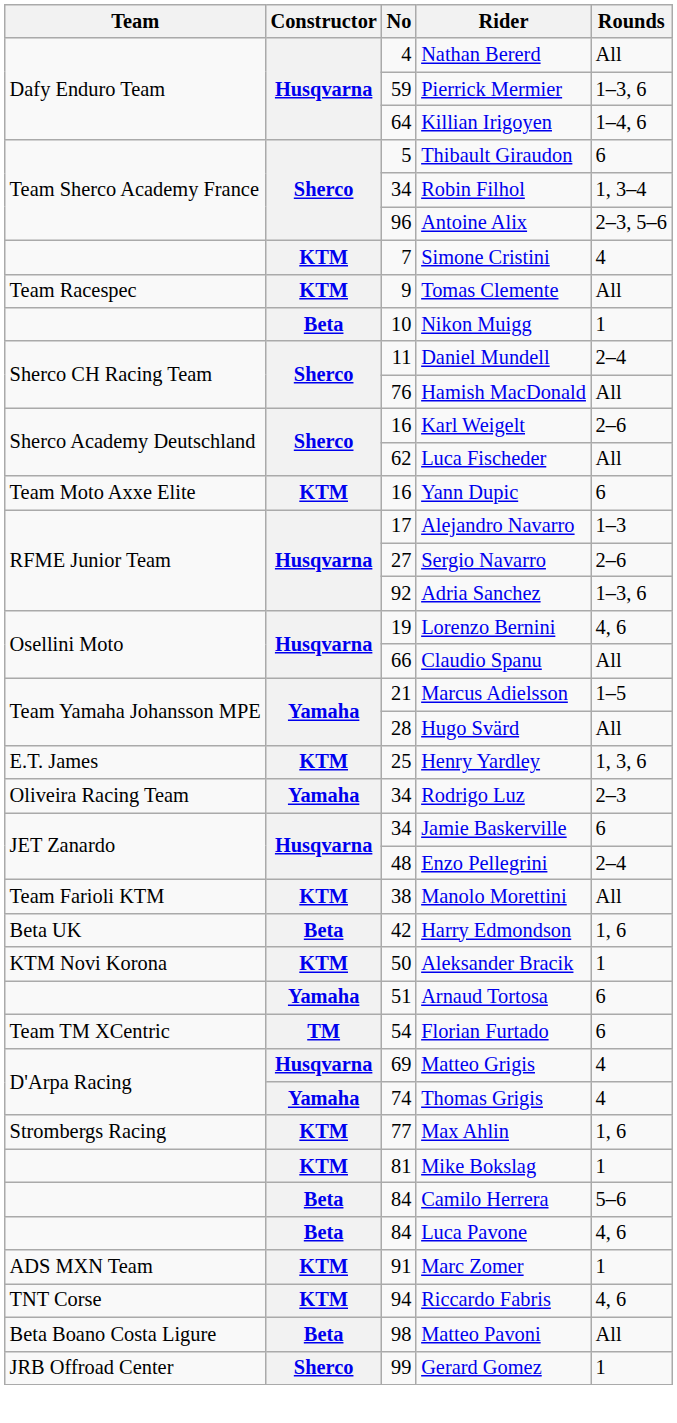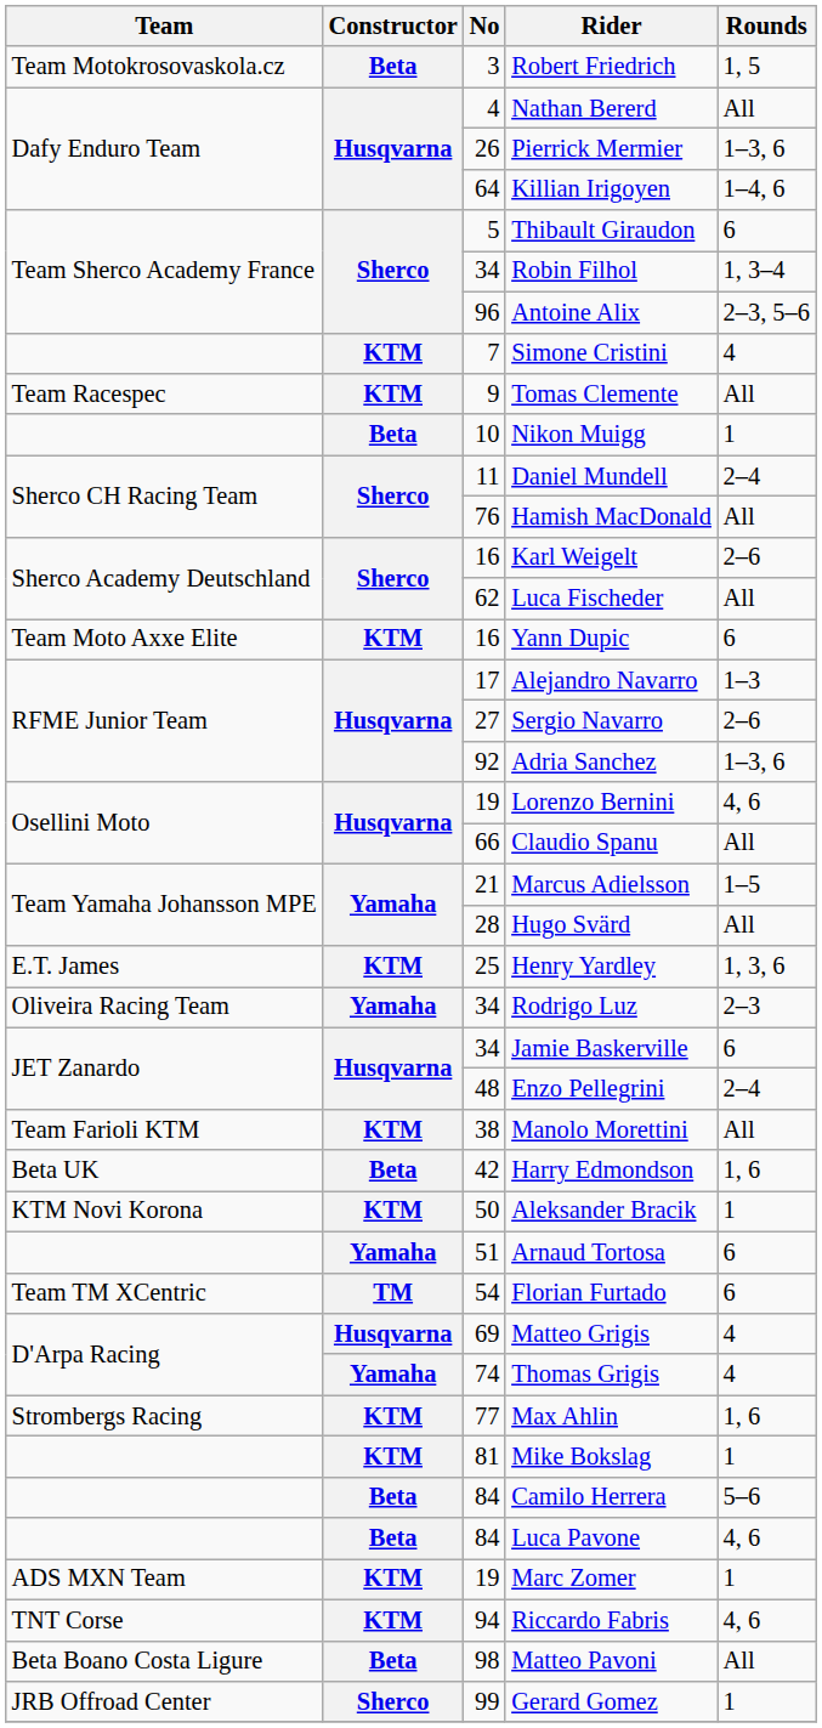+ row: Team Motokrosovaskola.cz | Beta | 3 | Robert Friedrich | 1, 5
Pierrick Mermier | No: 59 -> 26
Marc Zomer | No: 91 -> 19
